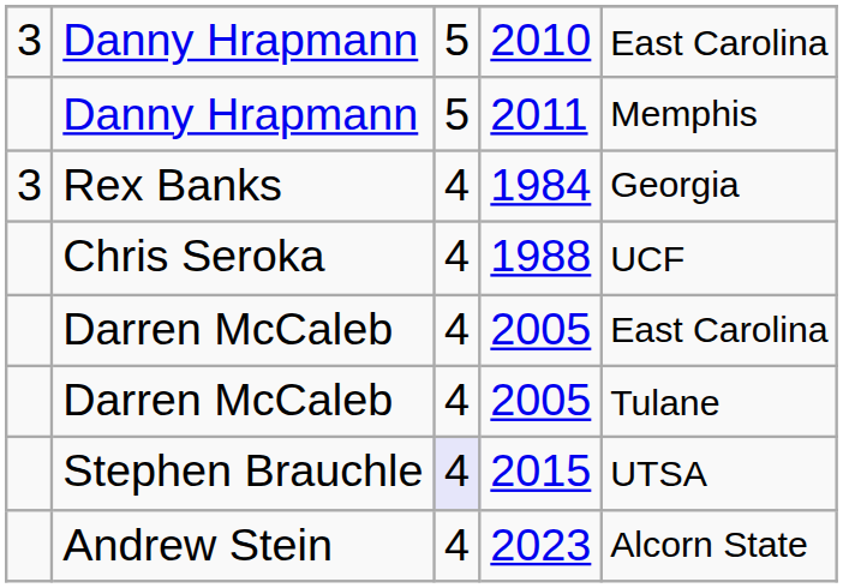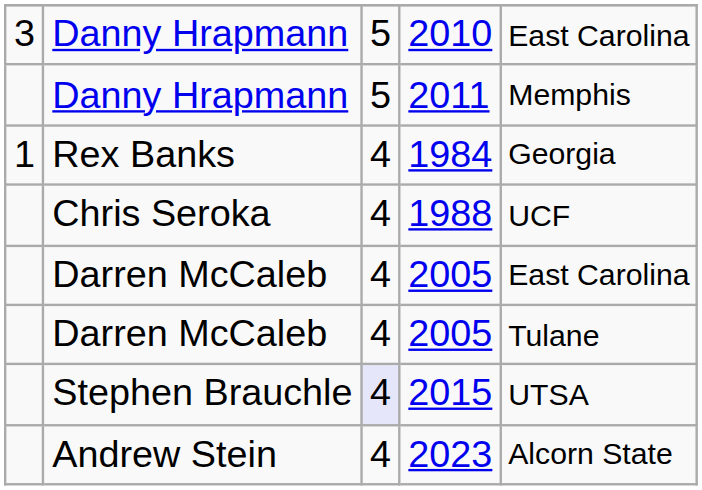1984 | column 1: 3 -> 1
